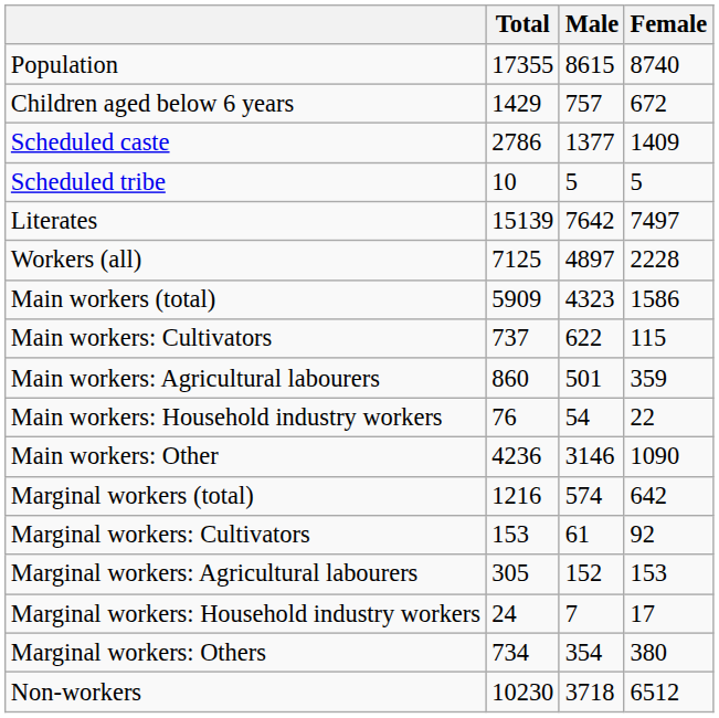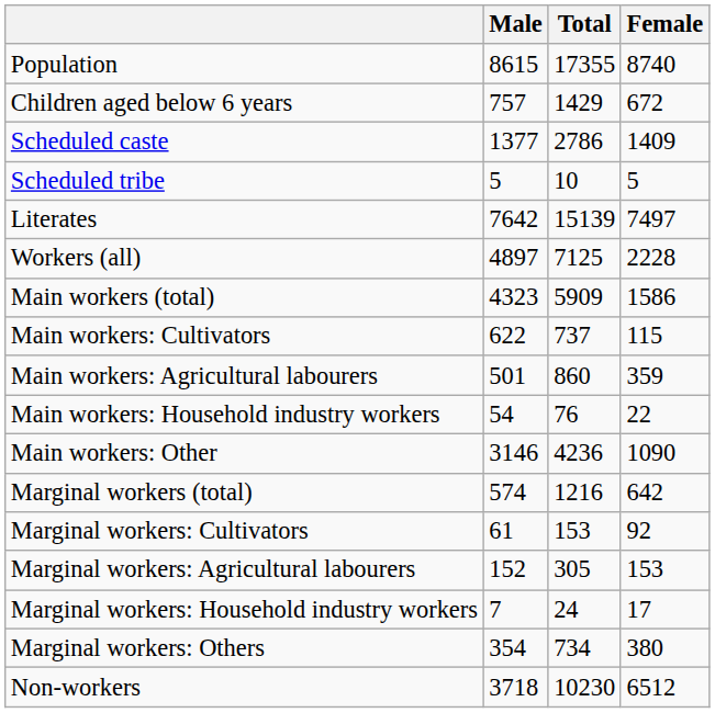columns swapped: Total <-> Male
